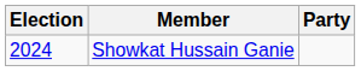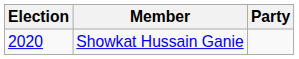Showkat Hussain Ganie | Election: 2024 -> 2020
